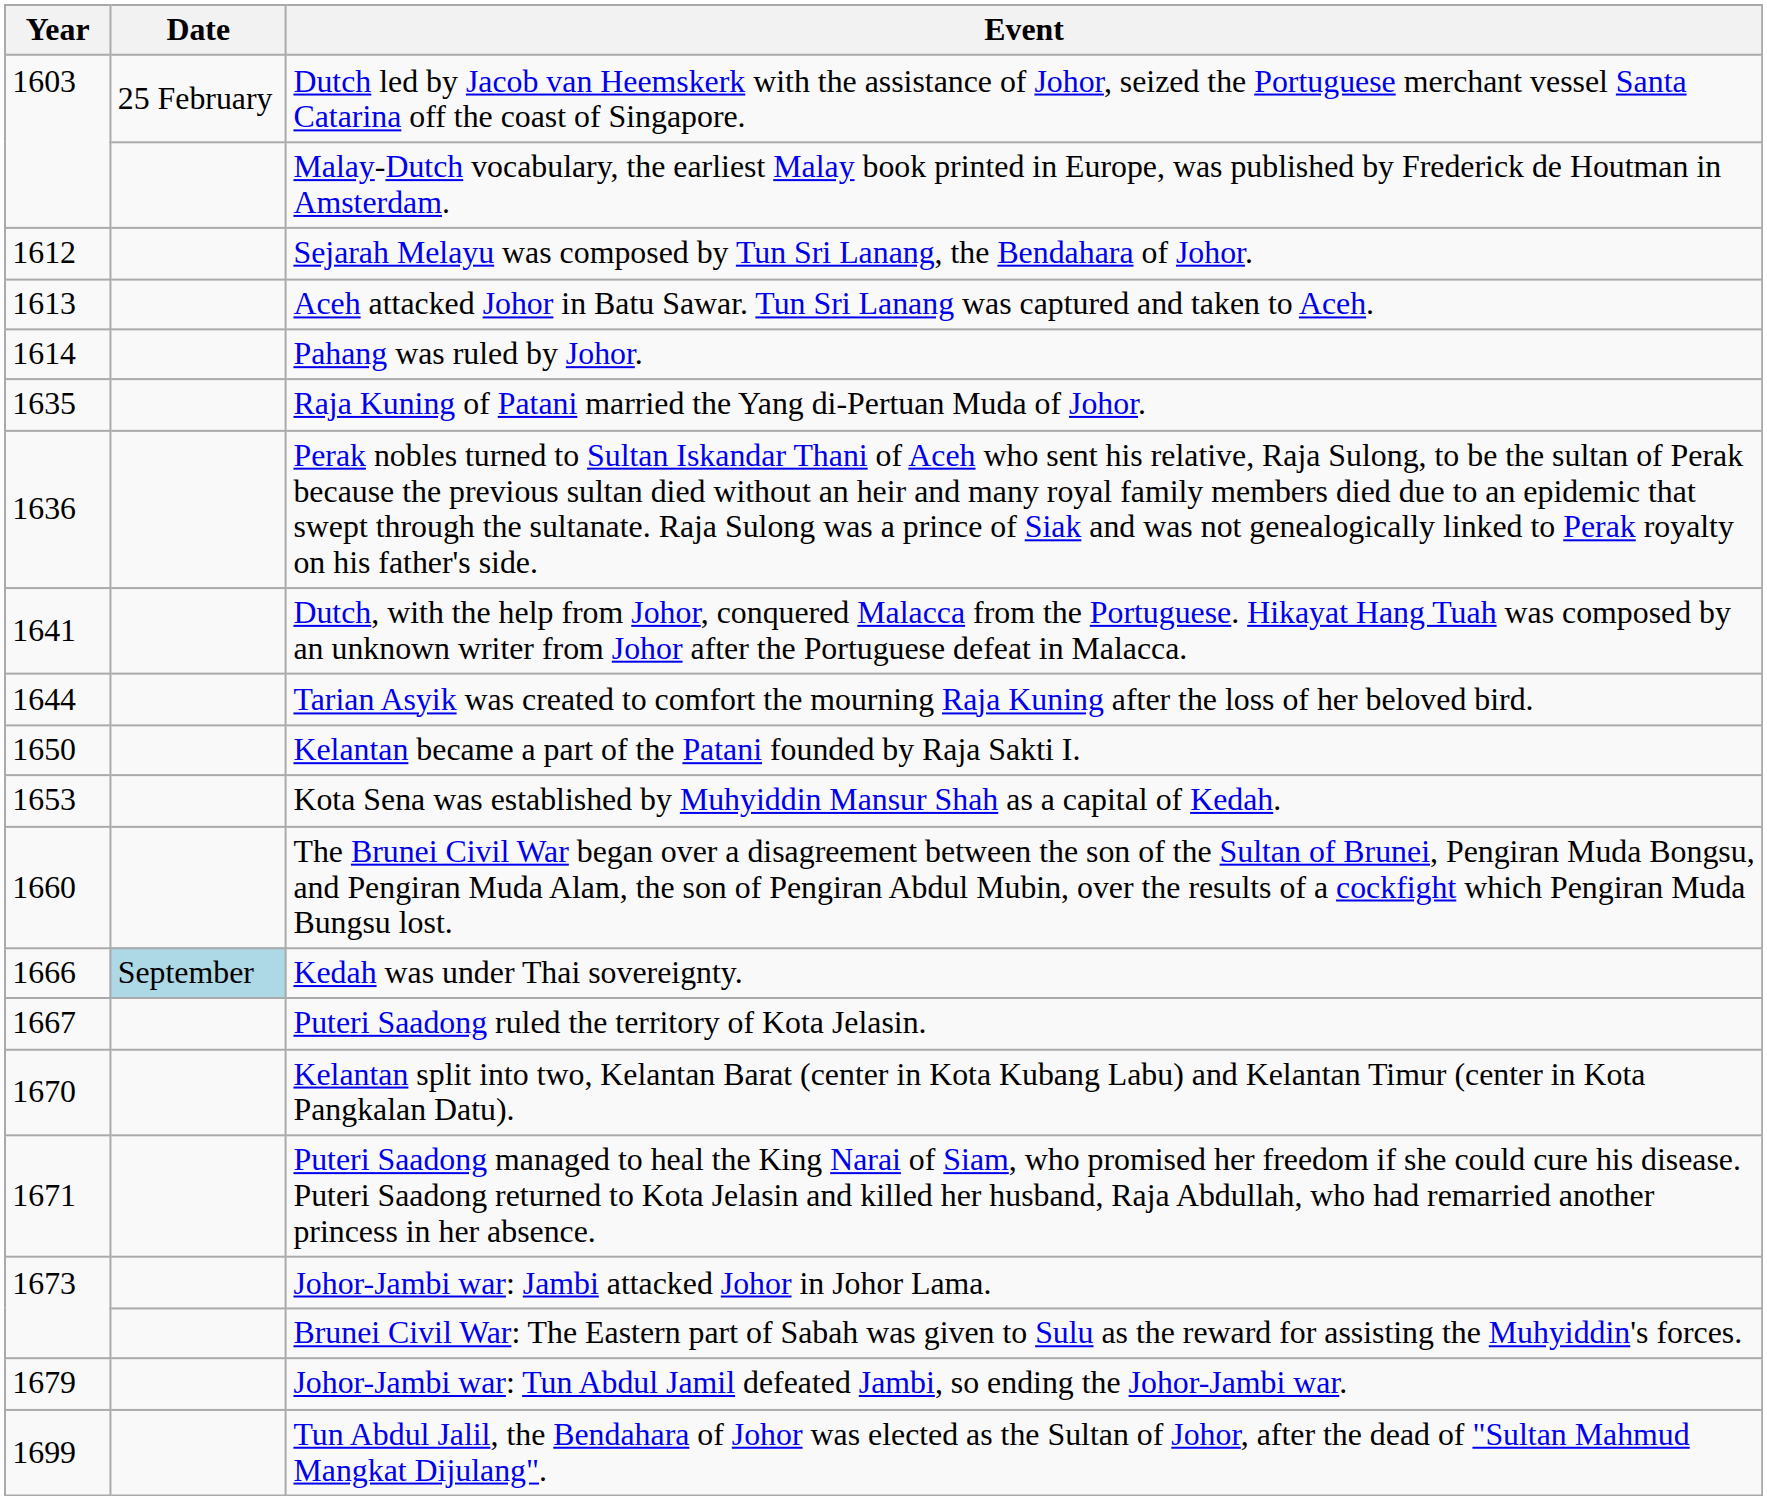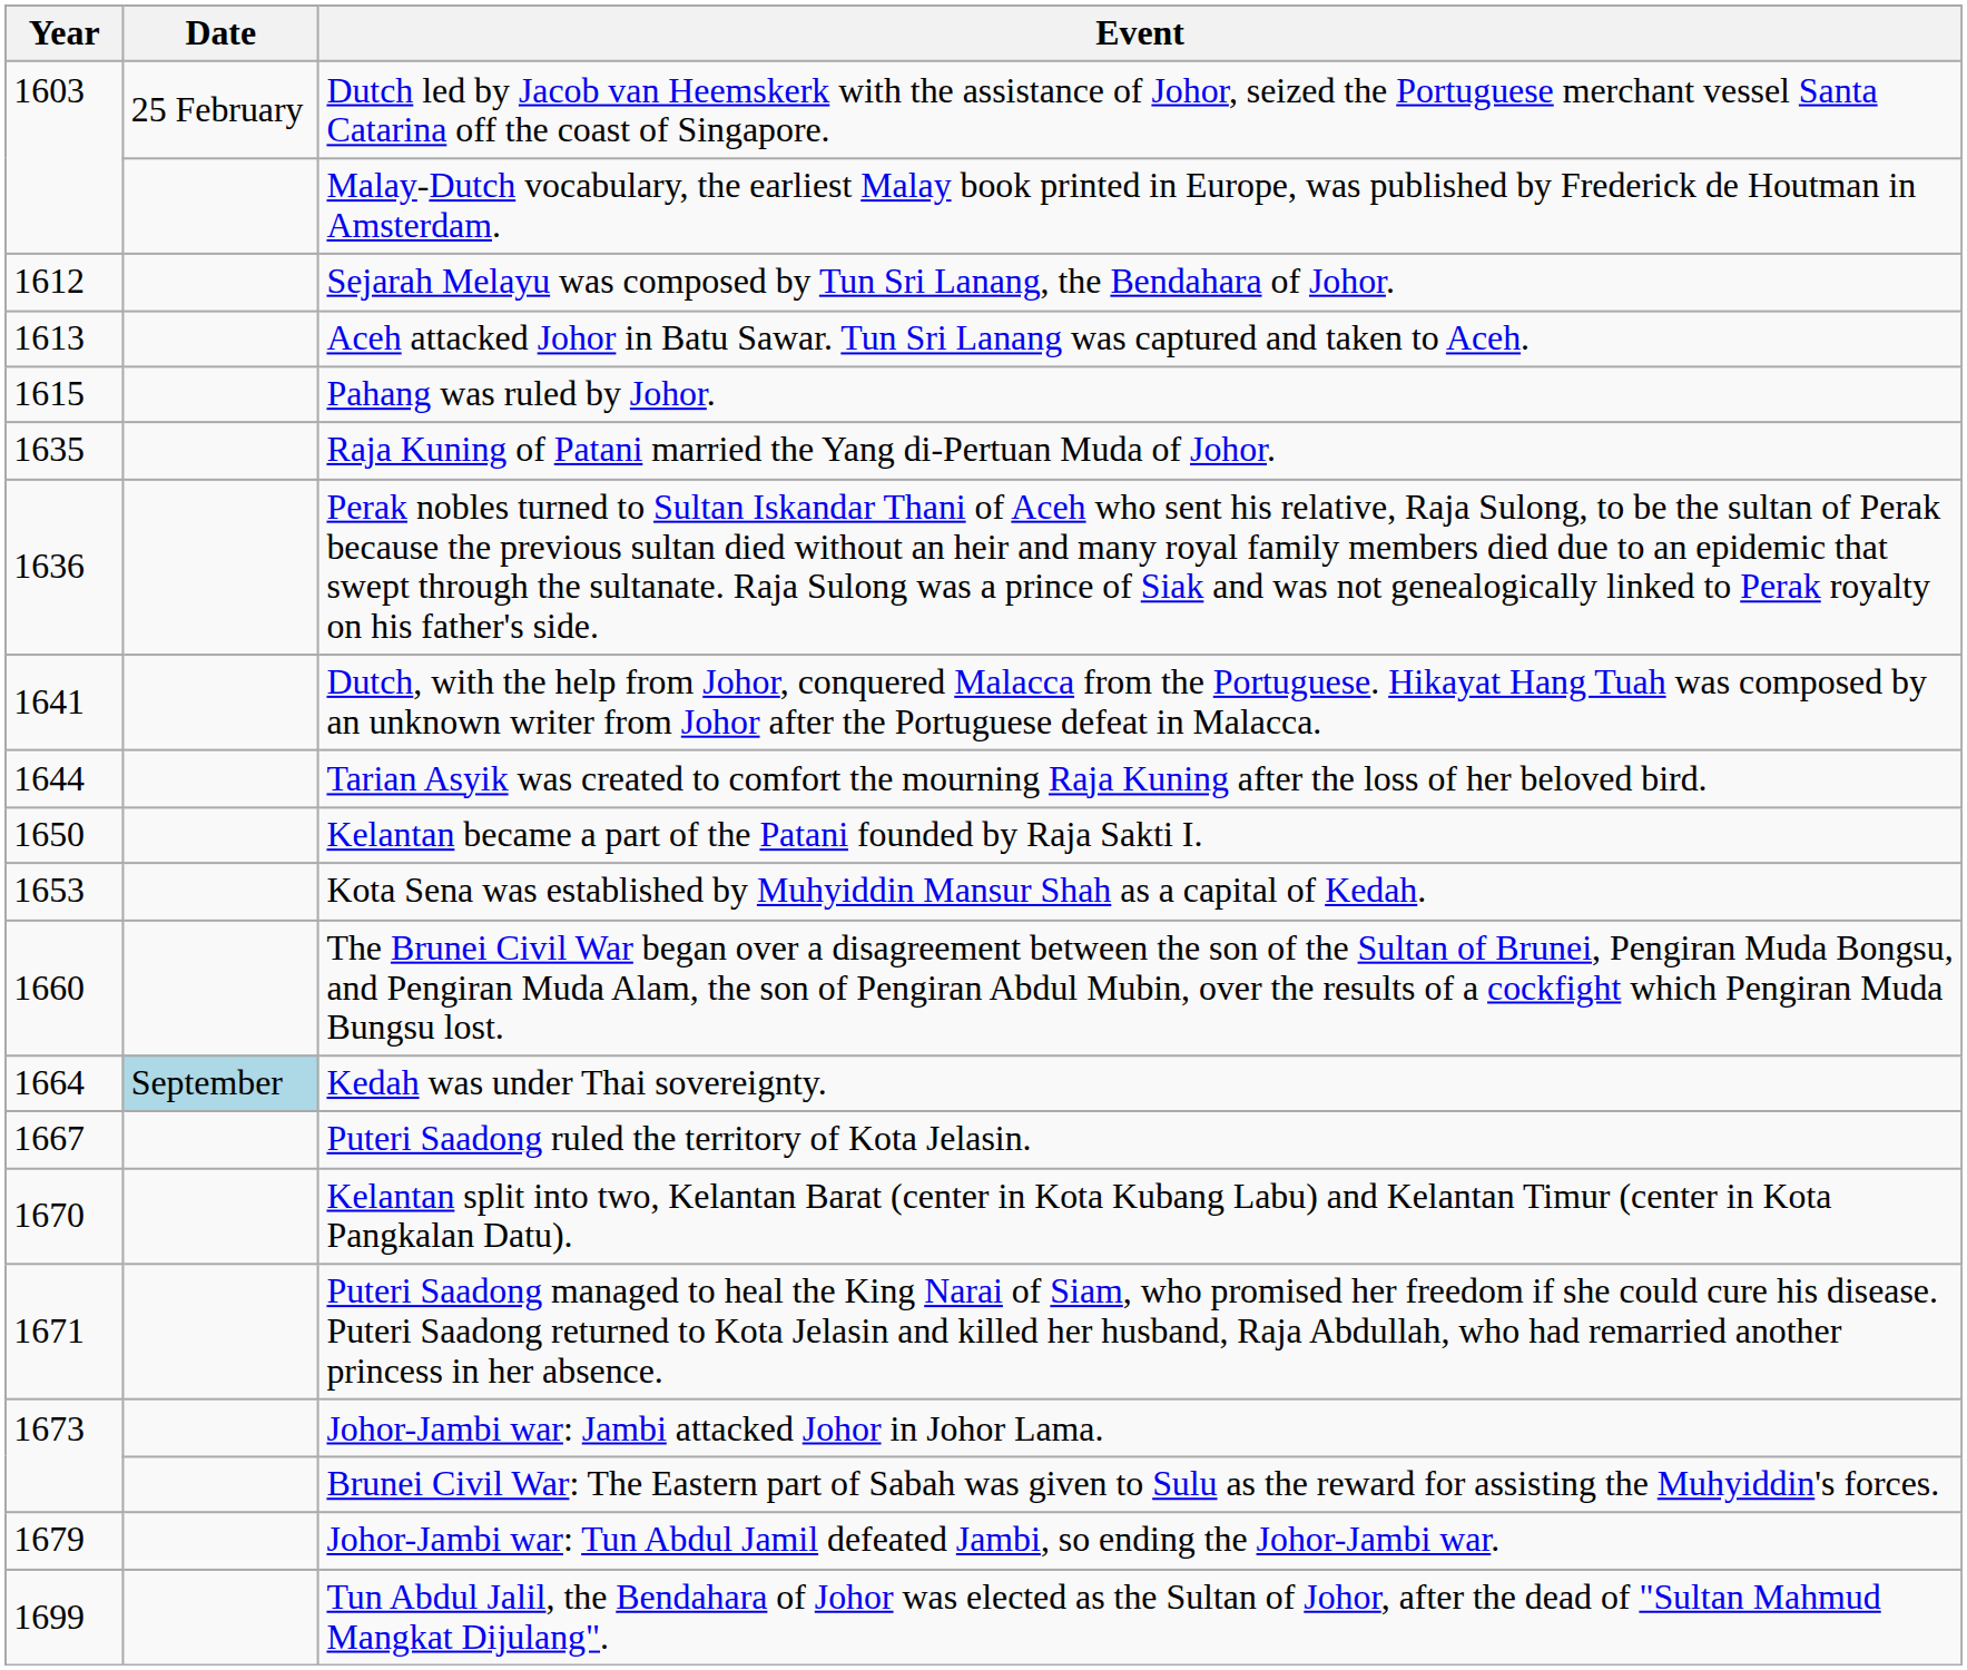Pahang was ruled by Johor. | Year: 1614 -> 1615
Kedah was under Thai sovereignty. | Year: 1666 -> 1664
